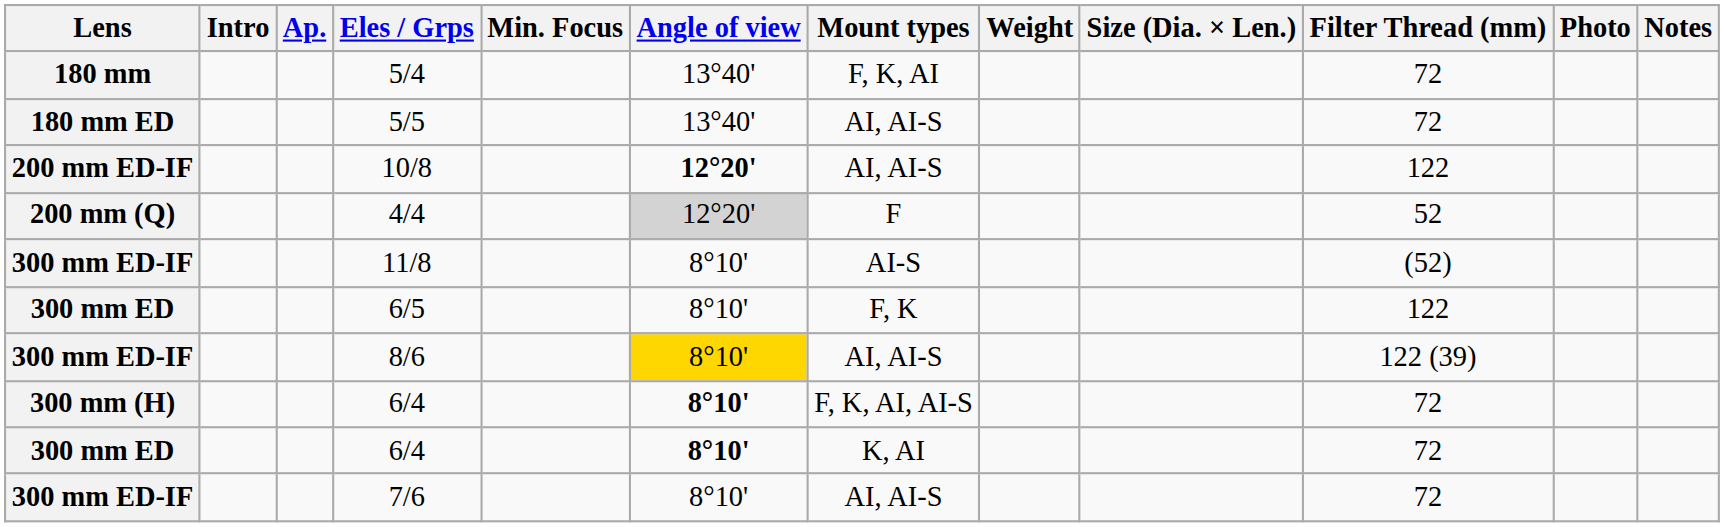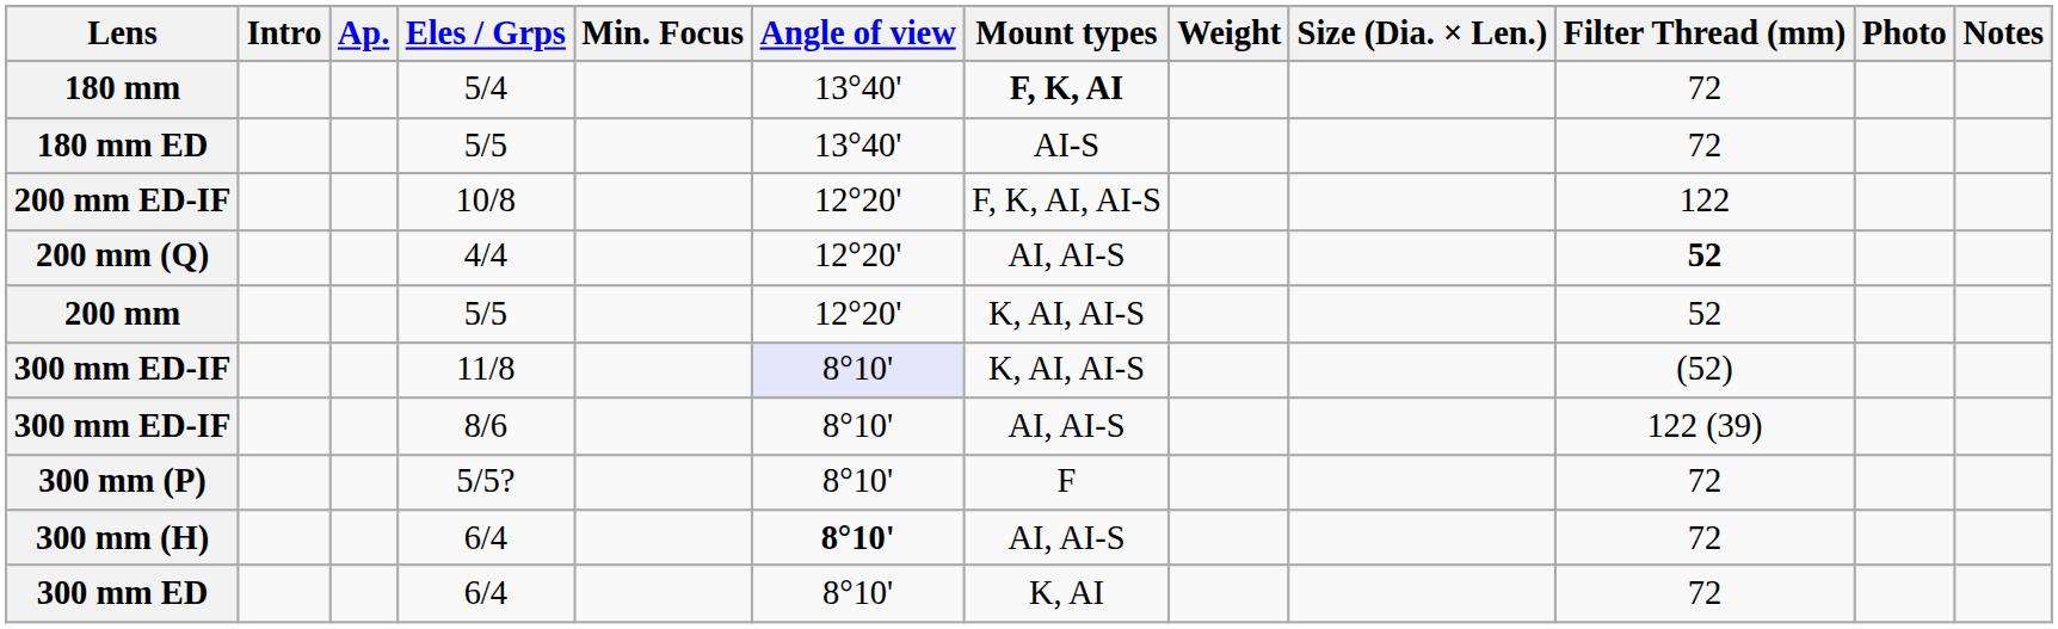5/4 | Mount types: normal -> bold
180 mm ED / 5/5 | Mount types: AI, AI-S -> AI-S
10/8 | Angle of view: bold -> normal
10/8 | Mount types: AI, AI-S -> F, K, AI, AI-S
4/4 | Angle of view: lightgrey background -> no background
4/4 | Mount types: F -> AI, AI-S
4/4 | Filter Thread (mm): normal -> bold
+ row: 200 mm | 5/5 | 12°20' | K, AI, AI-S | 52
11/8 | Angle of view: no background -> lavender background
11/8 | Mount types: AI-S -> K, AI, AI-S
- row: 300 mm ED | 6/5 | 8°10' | F, K | 122
8/6 | Angle of view: gold background -> no background
+ row: 300 mm (P) | 5/5? | 8°10' | F | 72
300 mm (H) / 6/4 | Mount types: F, K, AI, AI-S -> AI, AI-S
300 mm ED / 6/4 | Angle of view: bold -> normal
- row: 300 mm ED-IF | 7/6 | 8°10' | AI, AI-S | 72
